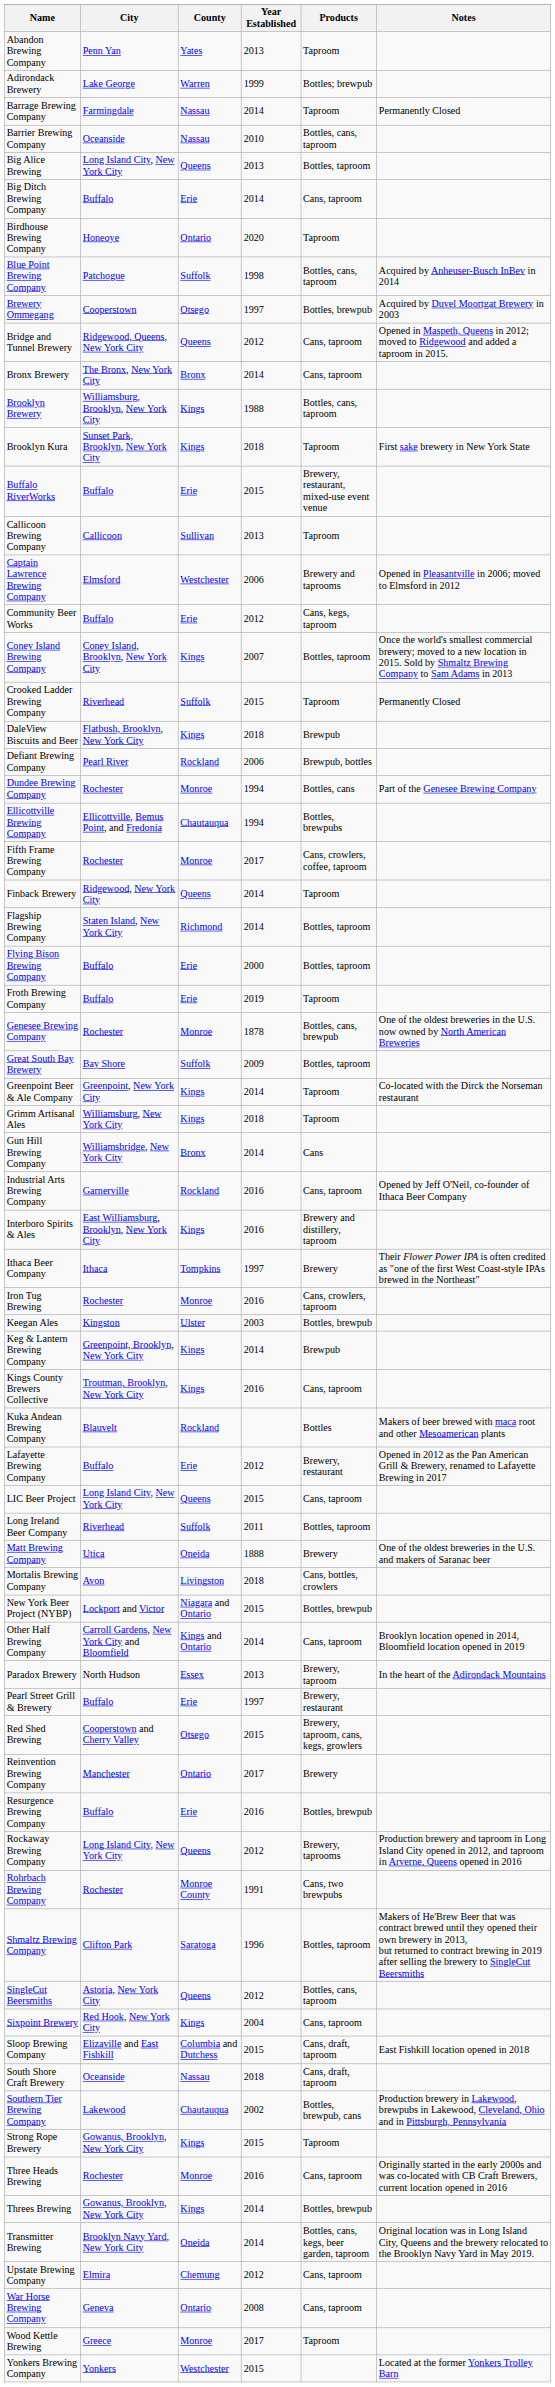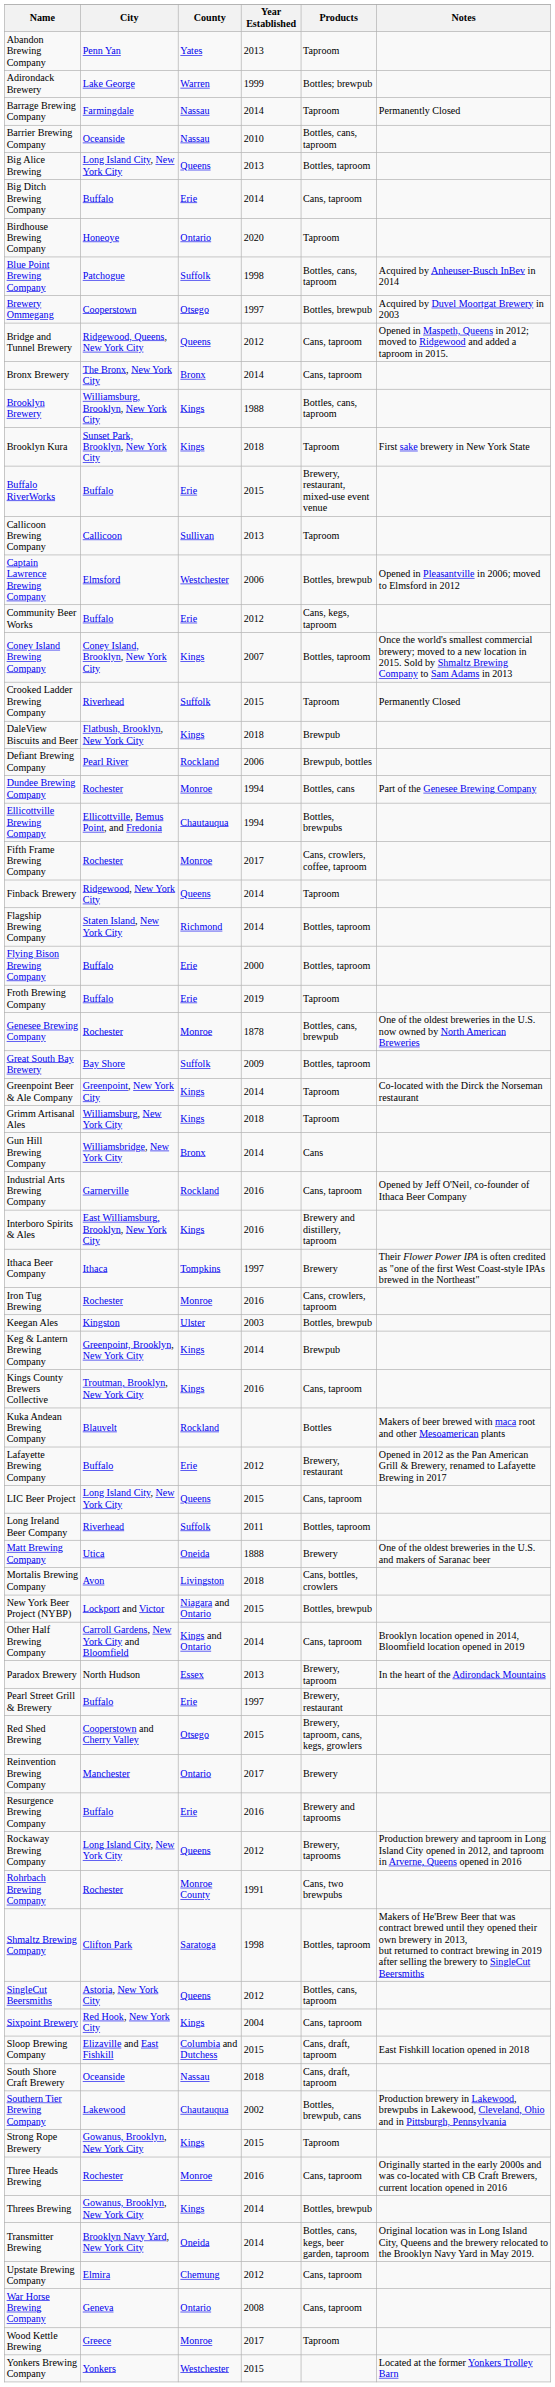Captain Lawrence Brewing Company | Products: Brewery and taprooms -> Bottles, brewpub
Resurgence Brewing Company | Products: Bottles, brewpub -> Brewery and taprooms
Shmaltz Brewing Company | Year Established: 1996 -> 1998
